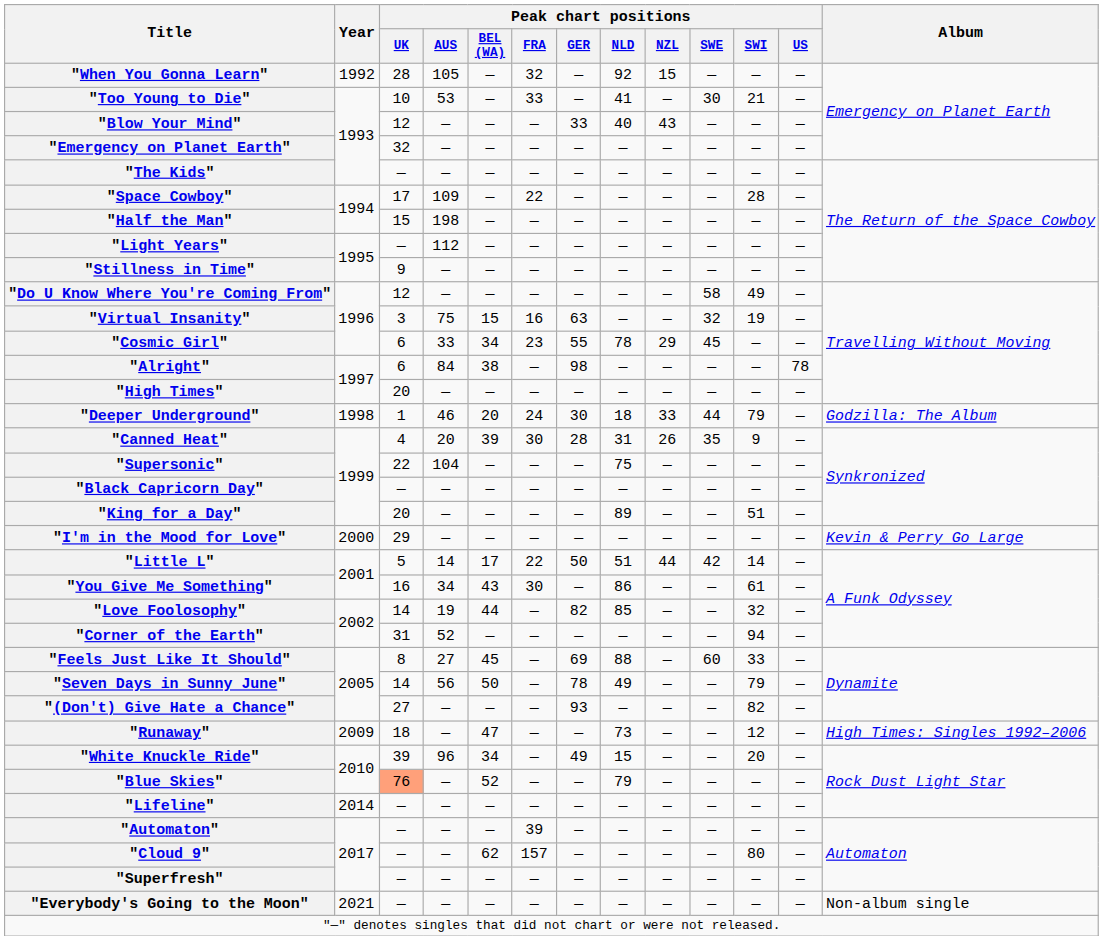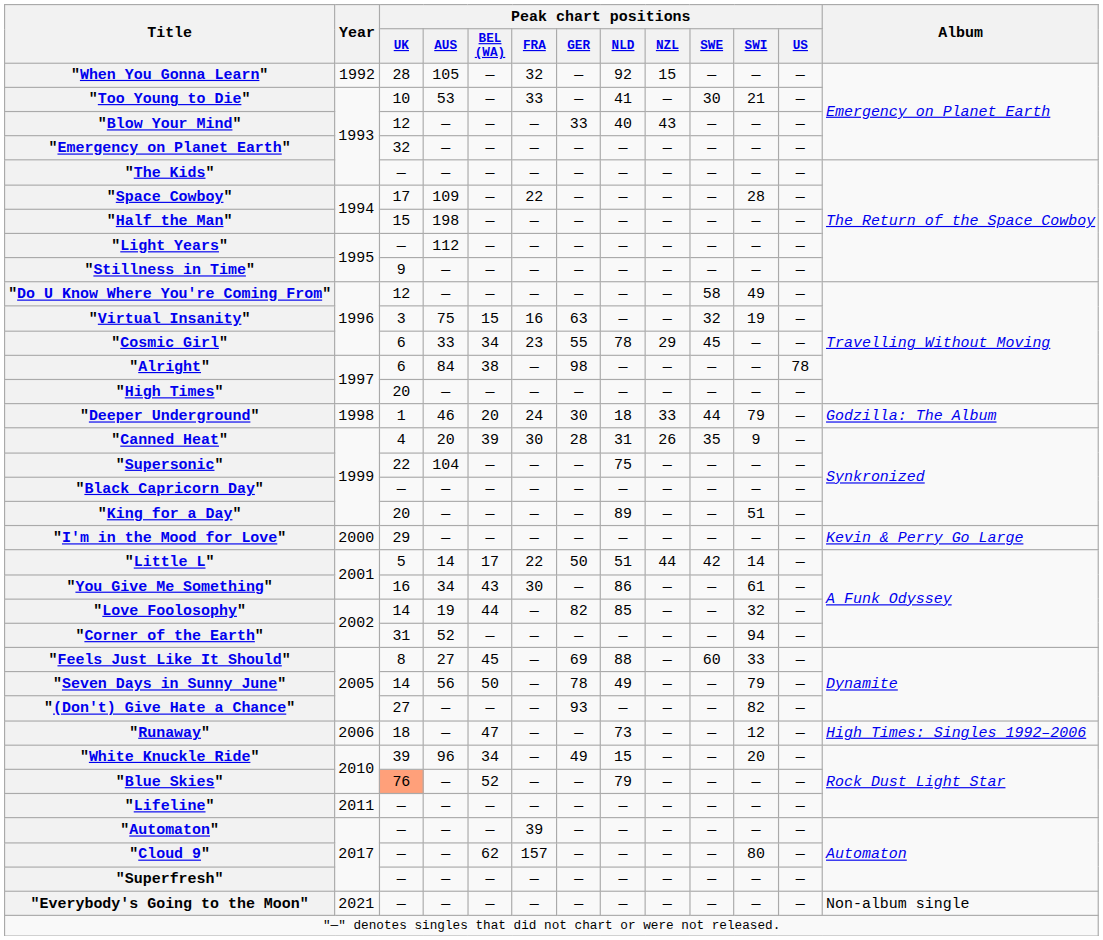"Runaway" | Year: 2009 -> 2006
"Lifeline" | Year: 2014 -> 2011
